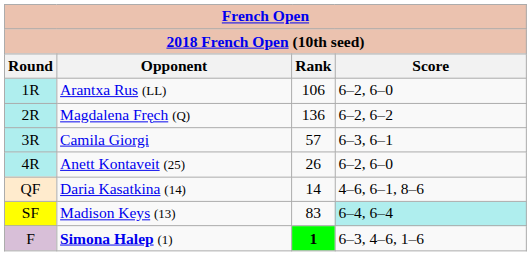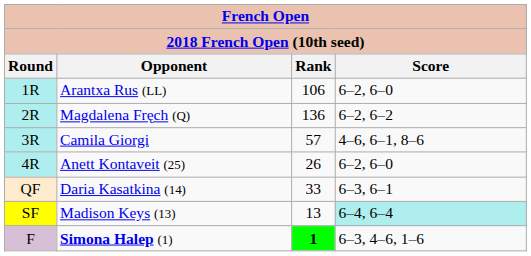Camila Giorgi | Score: 6–3, 6–1 -> 4–6, 6–1, 8–6
Daria Kasatkina (14) | Rank: 14 -> 33
Daria Kasatkina (14) | Score: 4–6, 6–1, 8–6 -> 6–3, 6–1
Madison Keys (13) | Rank: 83 -> 13
